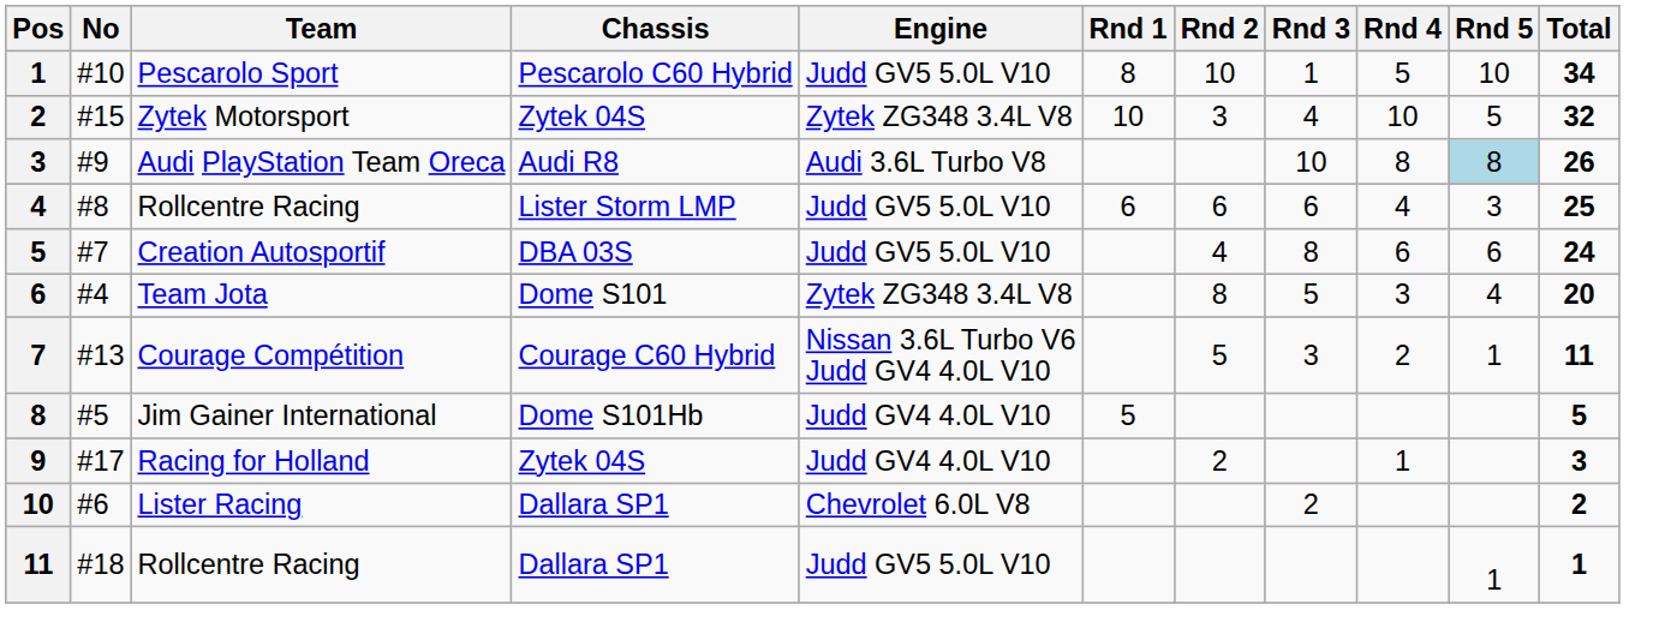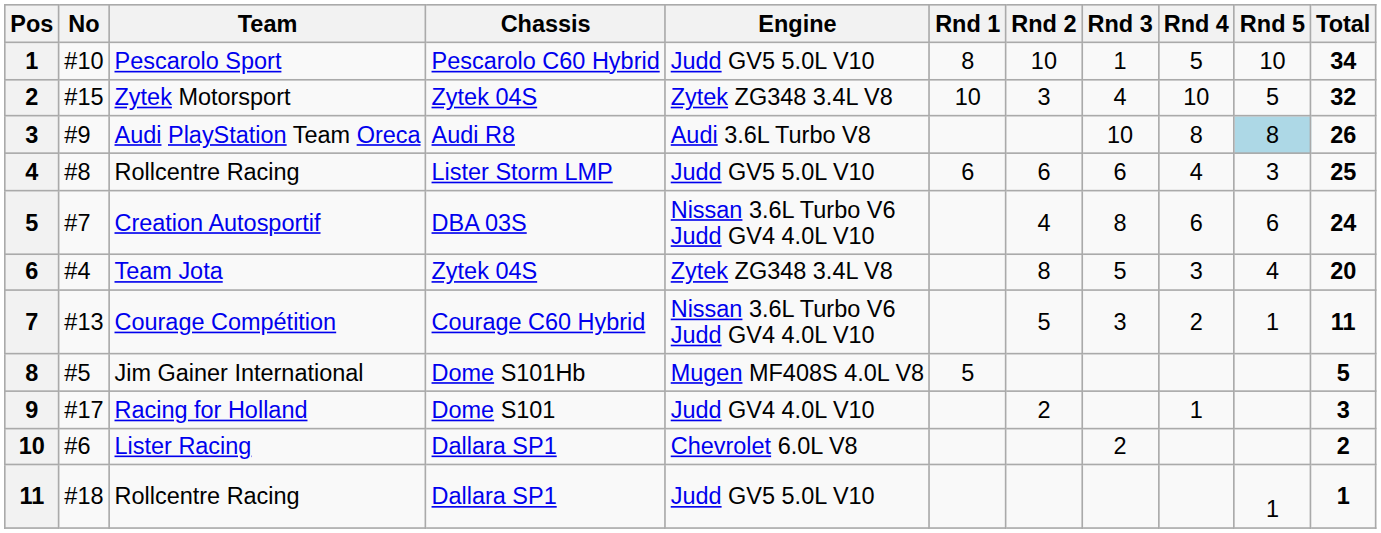Creation Autosportif | Engine: Judd GV5 5.0L V10 -> Nissan 3.6L Turbo V6 Judd GV4 4.0L V10
Team Jota | Chassis: Dome S101 -> Zytek 04S
Jim Gainer International | Engine: Judd GV4 4.0L V10 -> Mugen MF408S 4.0L V8
Racing for Holland | Chassis: Zytek 04S -> Dome S101
